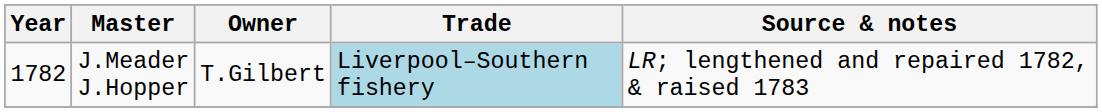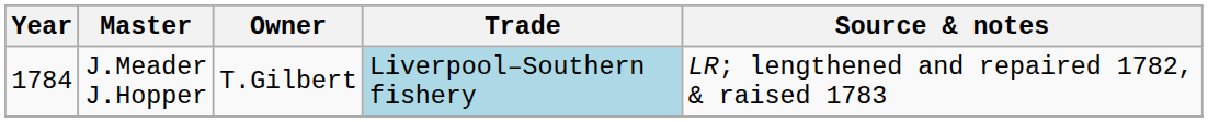J.Meader J.Hopper | Year: 1782 -> 1784
